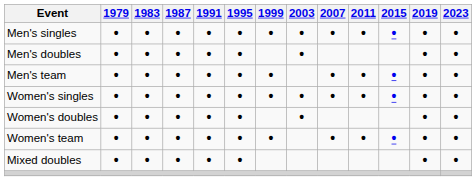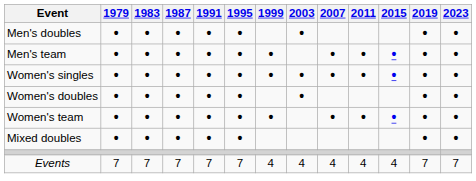- row: Men's singles | • | • | • | • | • | • | • | • | • | • | • | •
+ row: Events | 7 | 7 | 7 | 7 | 7 | 4 | 4 | 4 | 4 | 4 | 7 | 7
